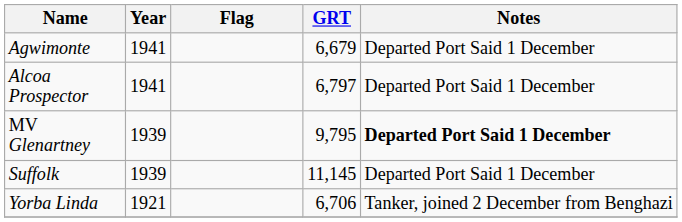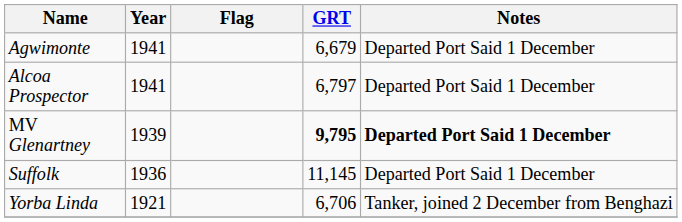MV Glenartney | GRT: normal -> bold
Suffolk | Year: 1939 -> 1936
